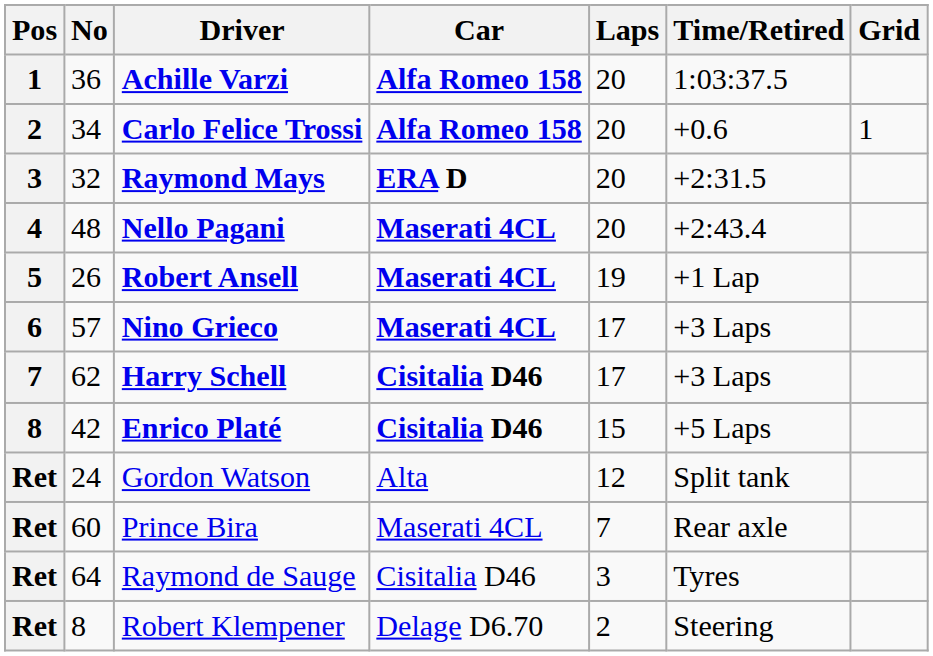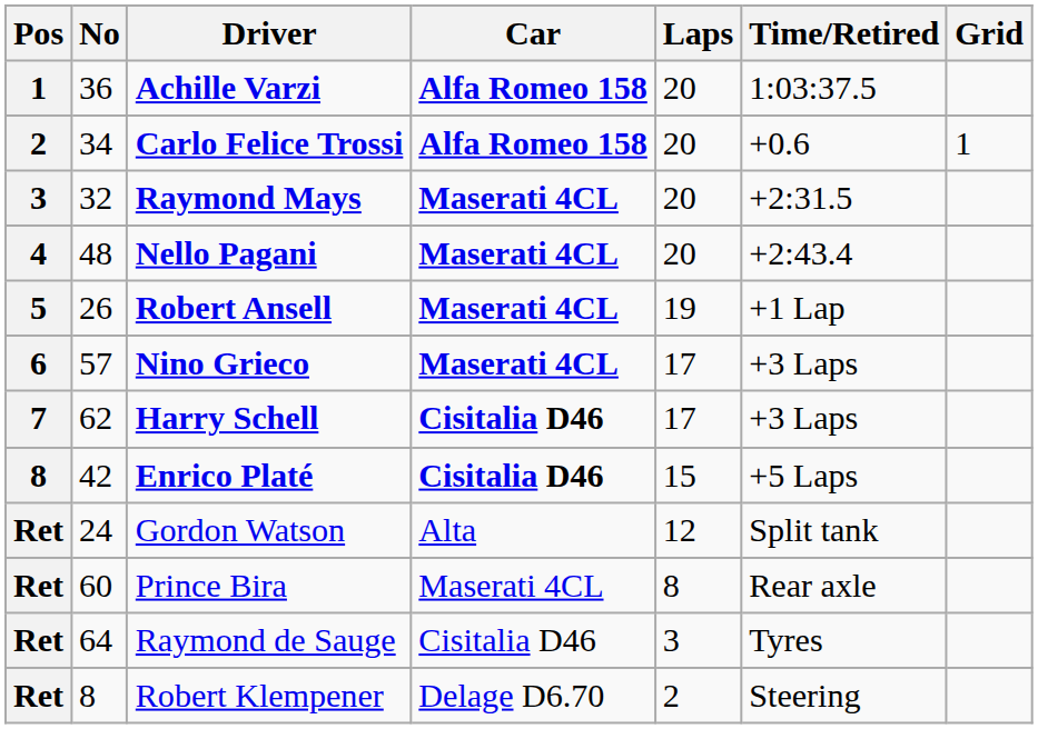Raymond Mays | Car: ERA D -> Maserati 4CL
Prince Bira | Laps: 7 -> 8
